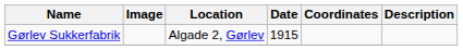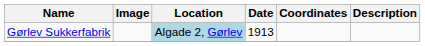Gørlev Sukkerfabrik | Location: no background -> lightblue background
Gørlev Sukkerfabrik | Date: 1915 -> 1913
